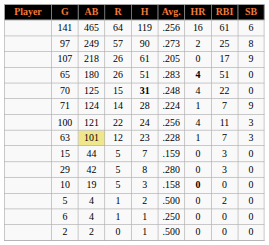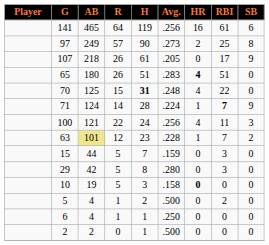71 | RBI: normal -> bold
63 | SB: 3 -> 2
